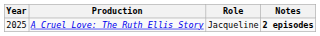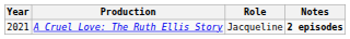A Cruel Love: The Ruth Ellis Story | Year: 2025 -> 2021
